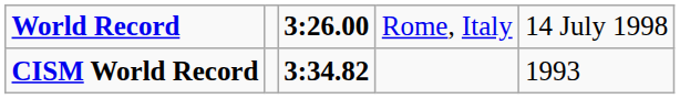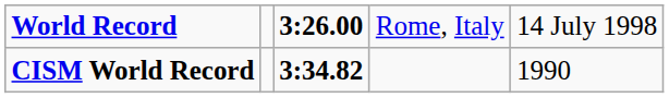CISM World Record | column 5: 1993 -> 1990
